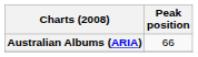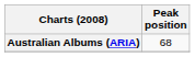Australian Albums (ARIA) | Peak position: 66 -> 68
